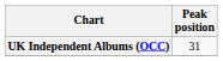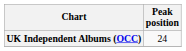UK Independent Albums (OCC) | Peak position: 31 -> 24
